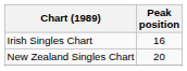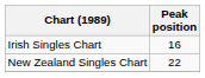New Zealand Singles Chart | Peak position: 20 -> 22
